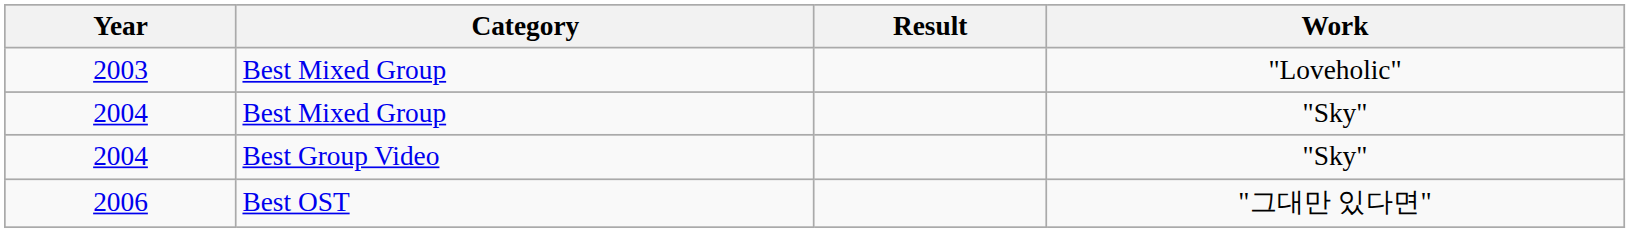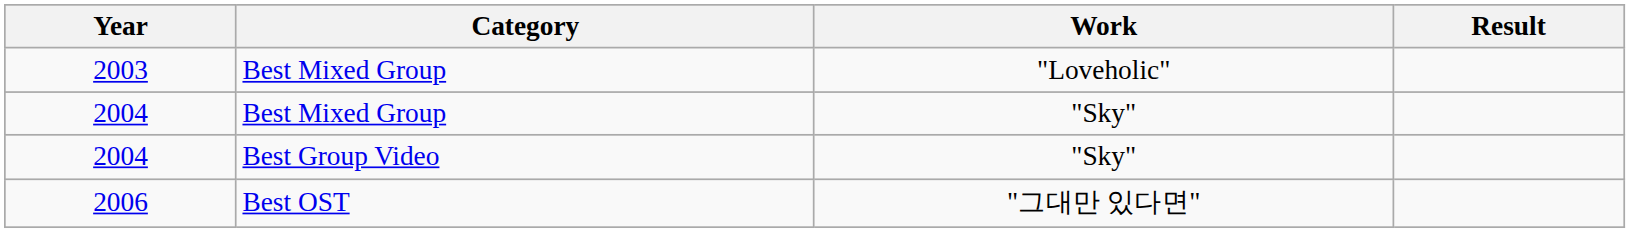columns swapped: Work <-> Result
